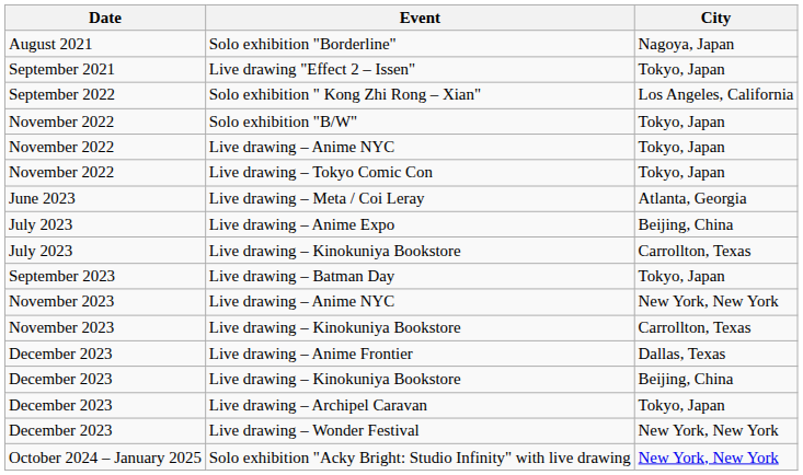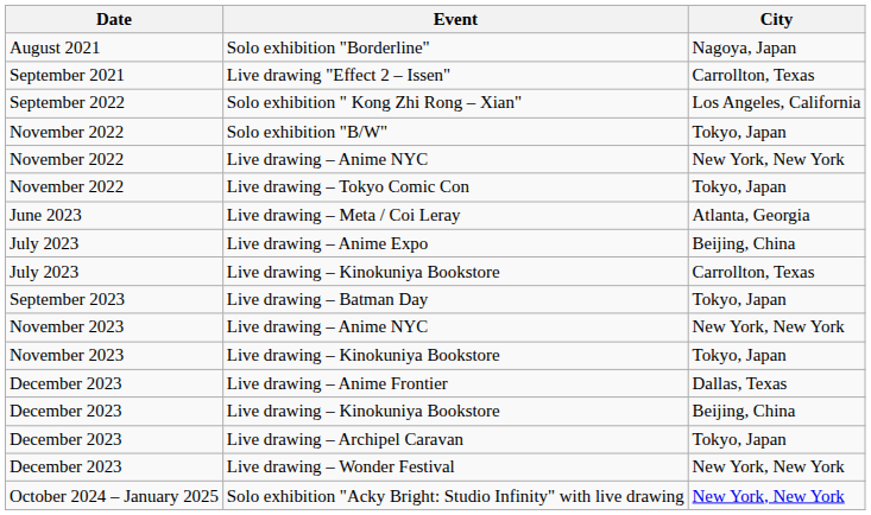Live drawing "Effect 2 – Issen" | City: Tokyo, Japan -> Carrollton, Texas
November 2022 / Live drawing – Anime NYC | City: Tokyo, Japan -> New York, New York
November 2023 / Live drawing – Kinokuniya Bookstore | City: Carrollton, Texas -> Tokyo, Japan
